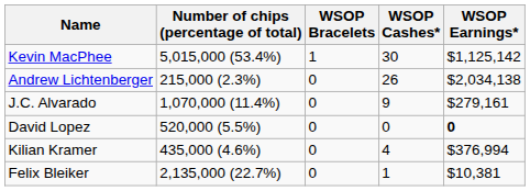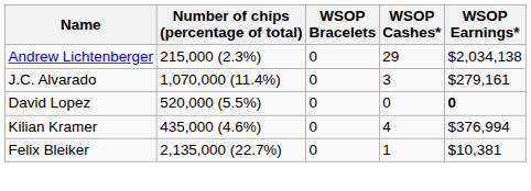- row: Kevin MacPhee | 5,015,000 (53.4%) | 1 | 30 | $1,125,142
Andrew Lichtenberger | WSOP Cashes*: 26 -> 29
J.C. Alvarado | WSOP Cashes*: 9 -> 3
